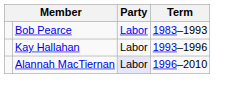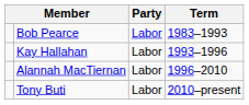Alannah MacTiernan | Party: lavender background -> no background
+ row: Tony Buti | Labor | 2010–present
